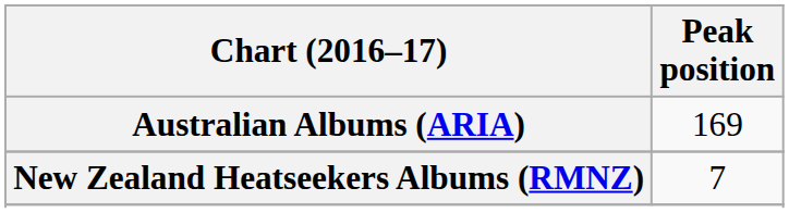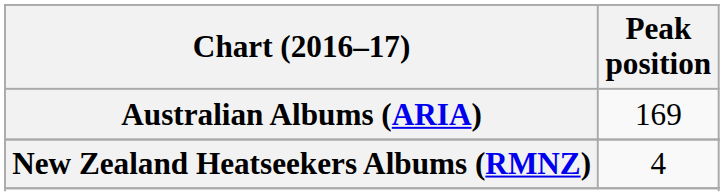New Zealand Heatseekers Albums (RMNZ) | Peak position: 7 -> 4
